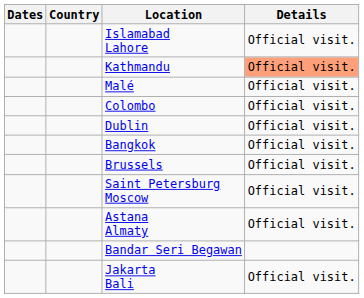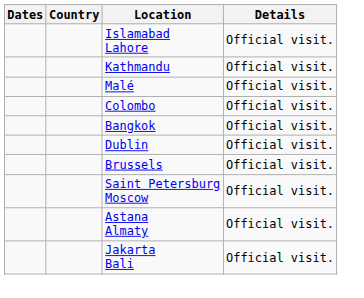Kathmandu | Details: lightsalmon background -> no background
rows swapped: Bangkok <-> Dublin
- row: Bandar Seri Begawan
